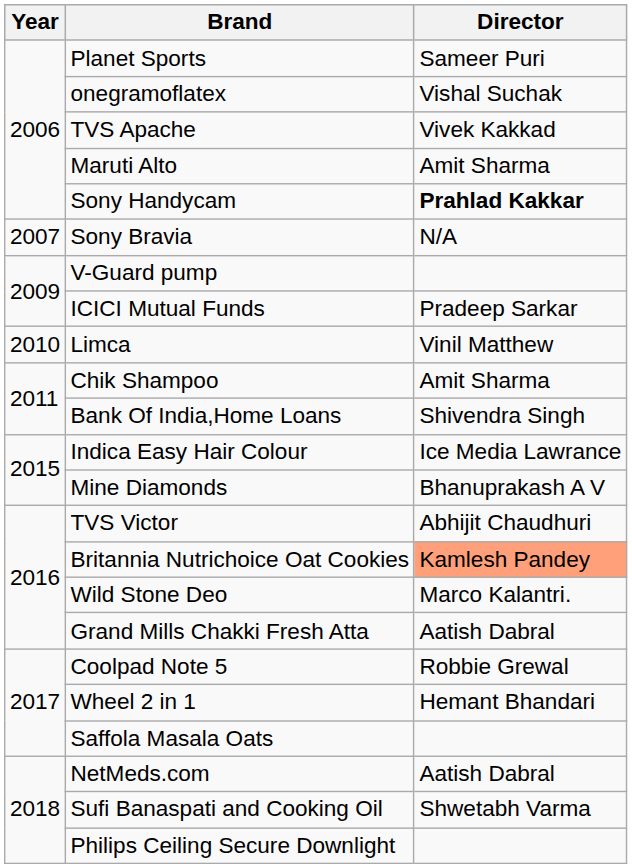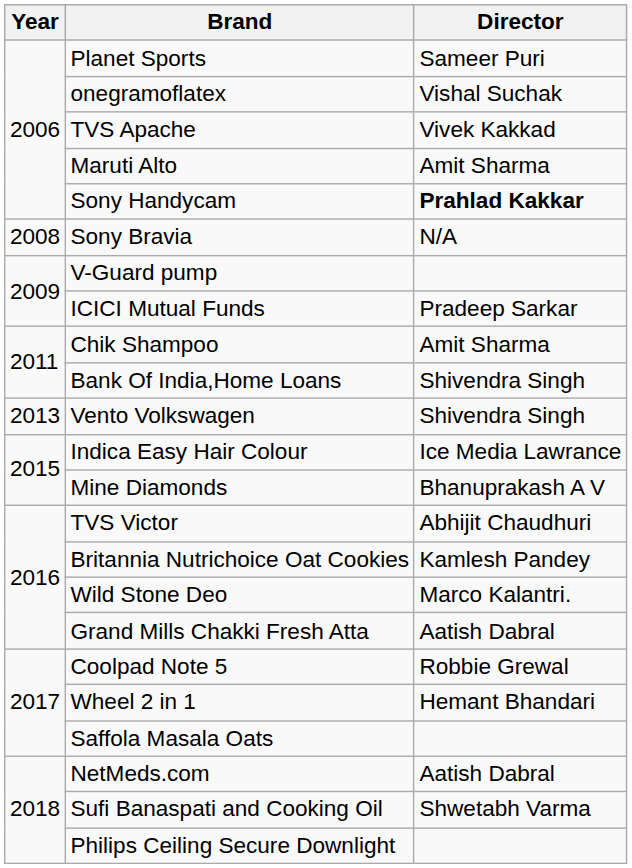Sony Bravia | Year: 2007 -> 2008
- row: 2010 | Limca | Vinil Matthew
+ row: 2013 | Vento Volkswagen | Shivendra Singh
Britannia Nutrichoice Oat Cookies | Director: lightsalmon background -> no background
